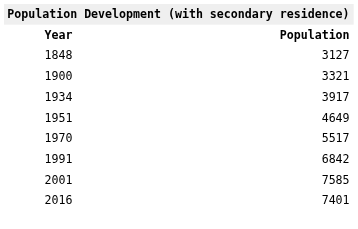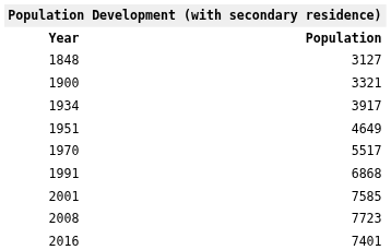1991 | Population: 6842 -> 6868
+ row: 2008 | 7723
